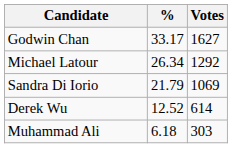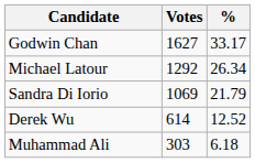columns swapped: Votes <-> %
